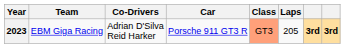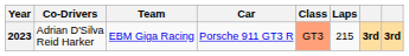columns swapped: Team <-> Co-Drivers
2023 | Laps: 205 -> 215
